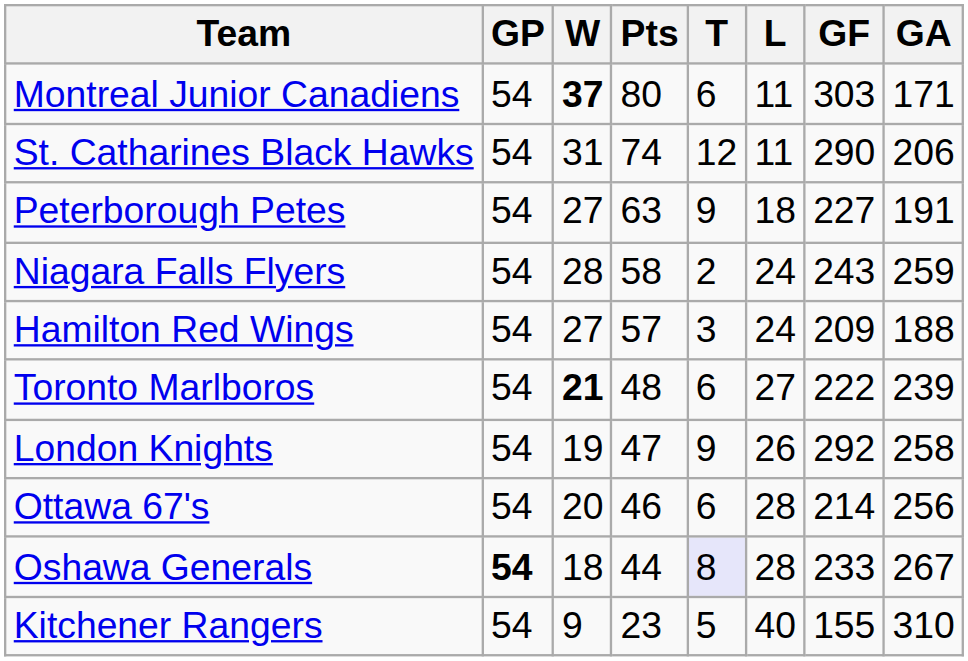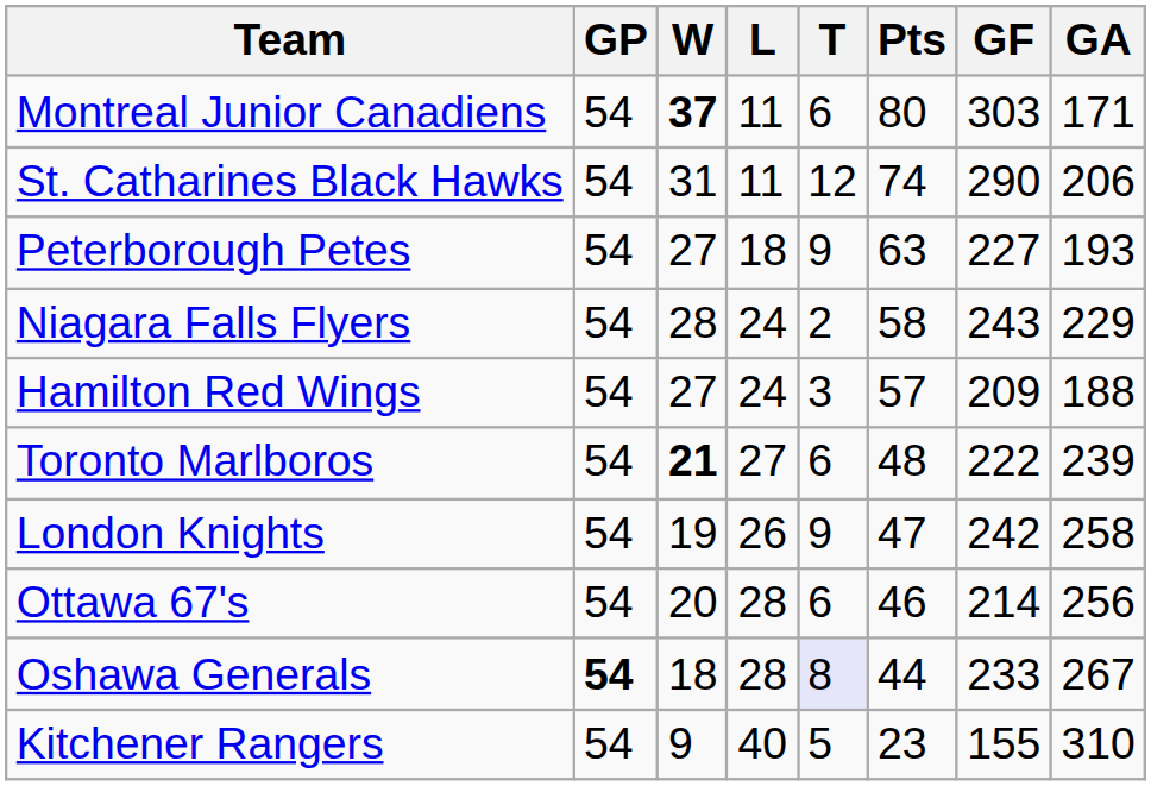columns swapped: L <-> Pts
Peterborough Petes | GA: 191 -> 193
Niagara Falls Flyers | GA: 259 -> 229
London Knights | GF: 292 -> 242
